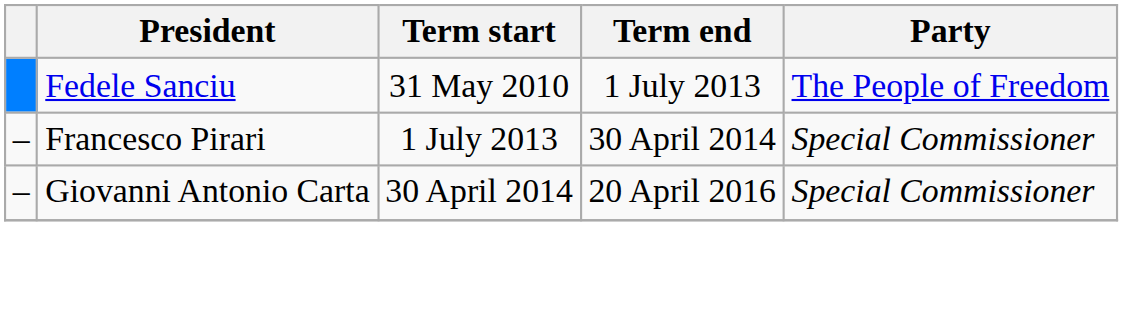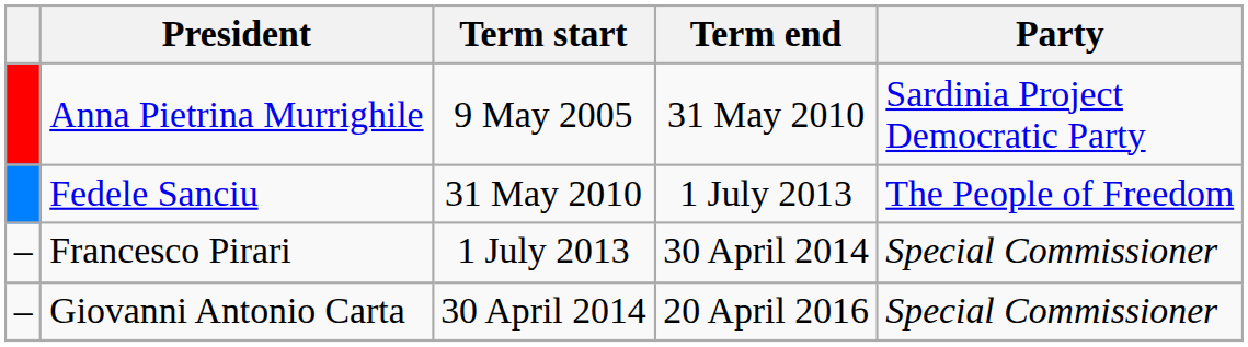+ row: Anna Pietrina Murrighile | 9 May 2005 | 31 May 2010 | Sardinia Project Democratic Party
